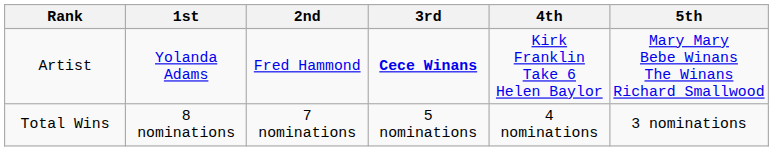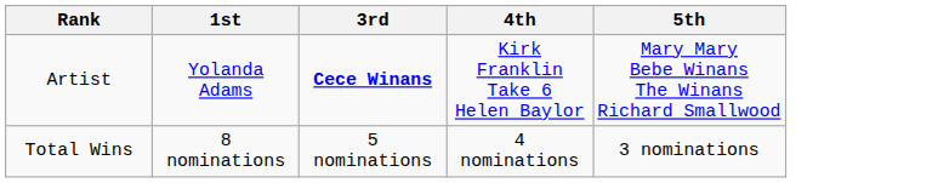- column: 2nd | Fred Hammond | 7 nominations
